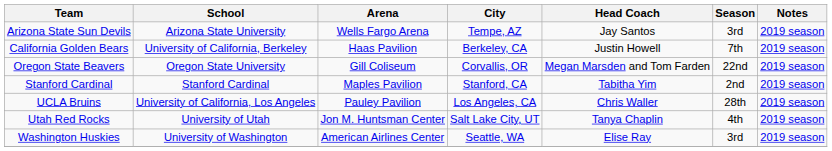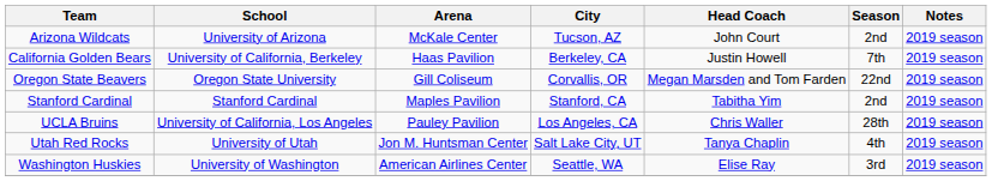+ row: Arizona Wildcats | University of Arizona | McKale Center | Tucson, AZ | John Court | 2nd | 2019 season
- row: Arizona State Sun Devils | Arizona State University | Wells Fargo Arena | Tempe, AZ | Jay Santos | 3rd | 2019 season
